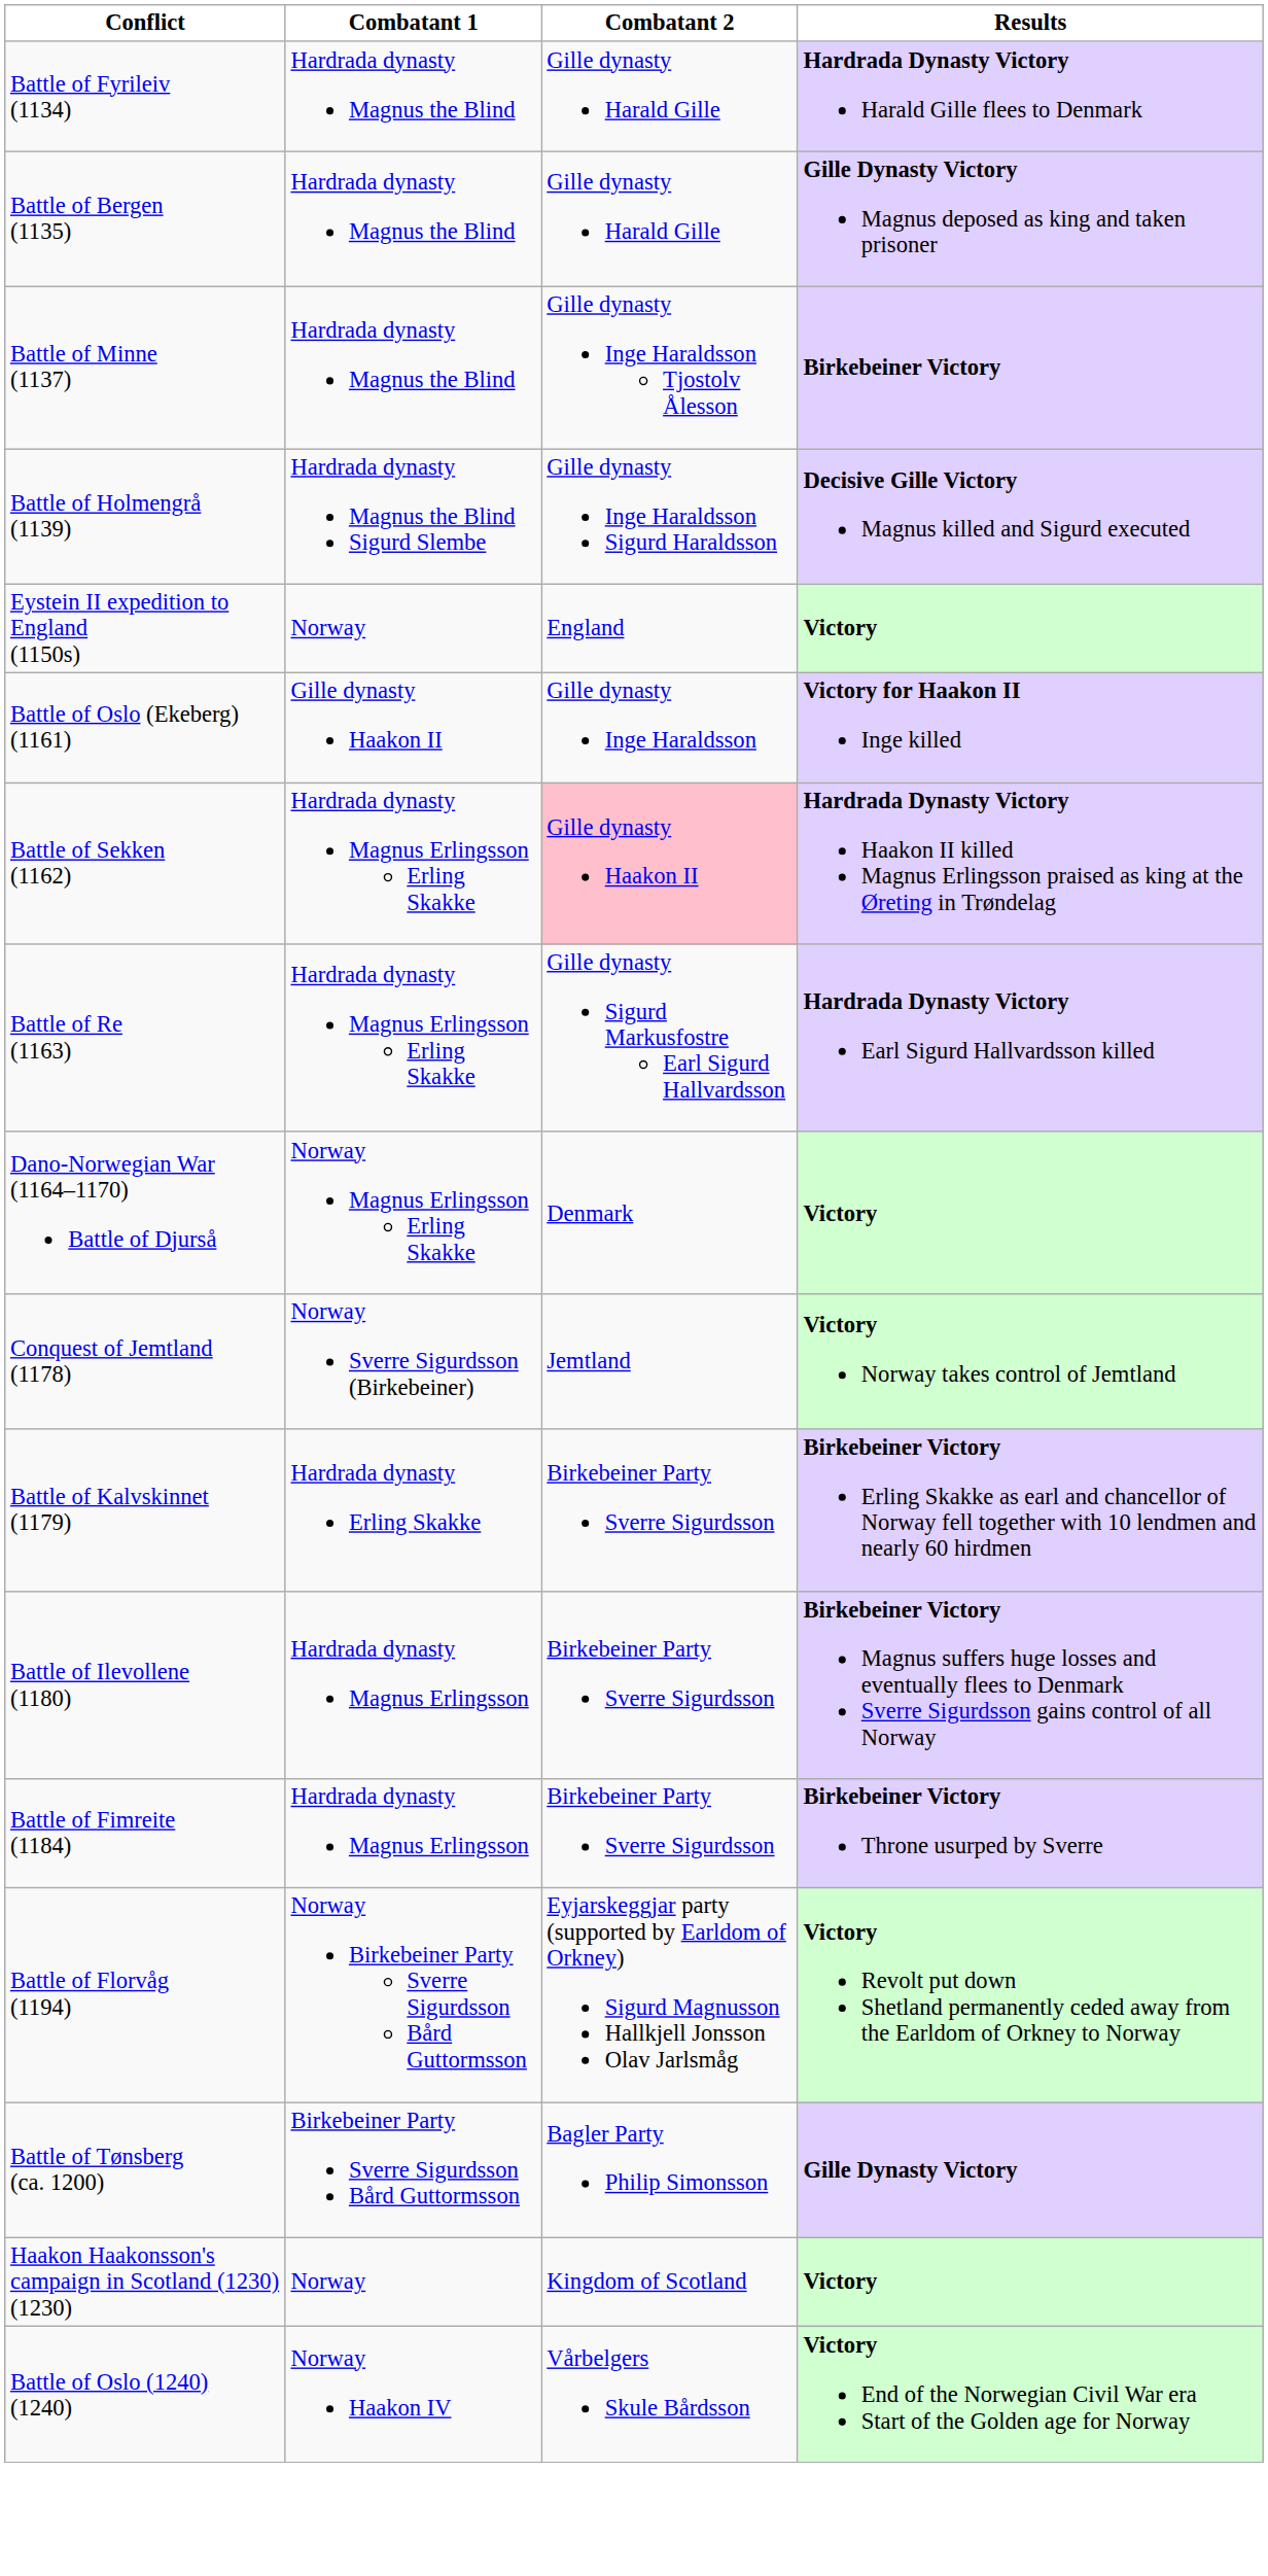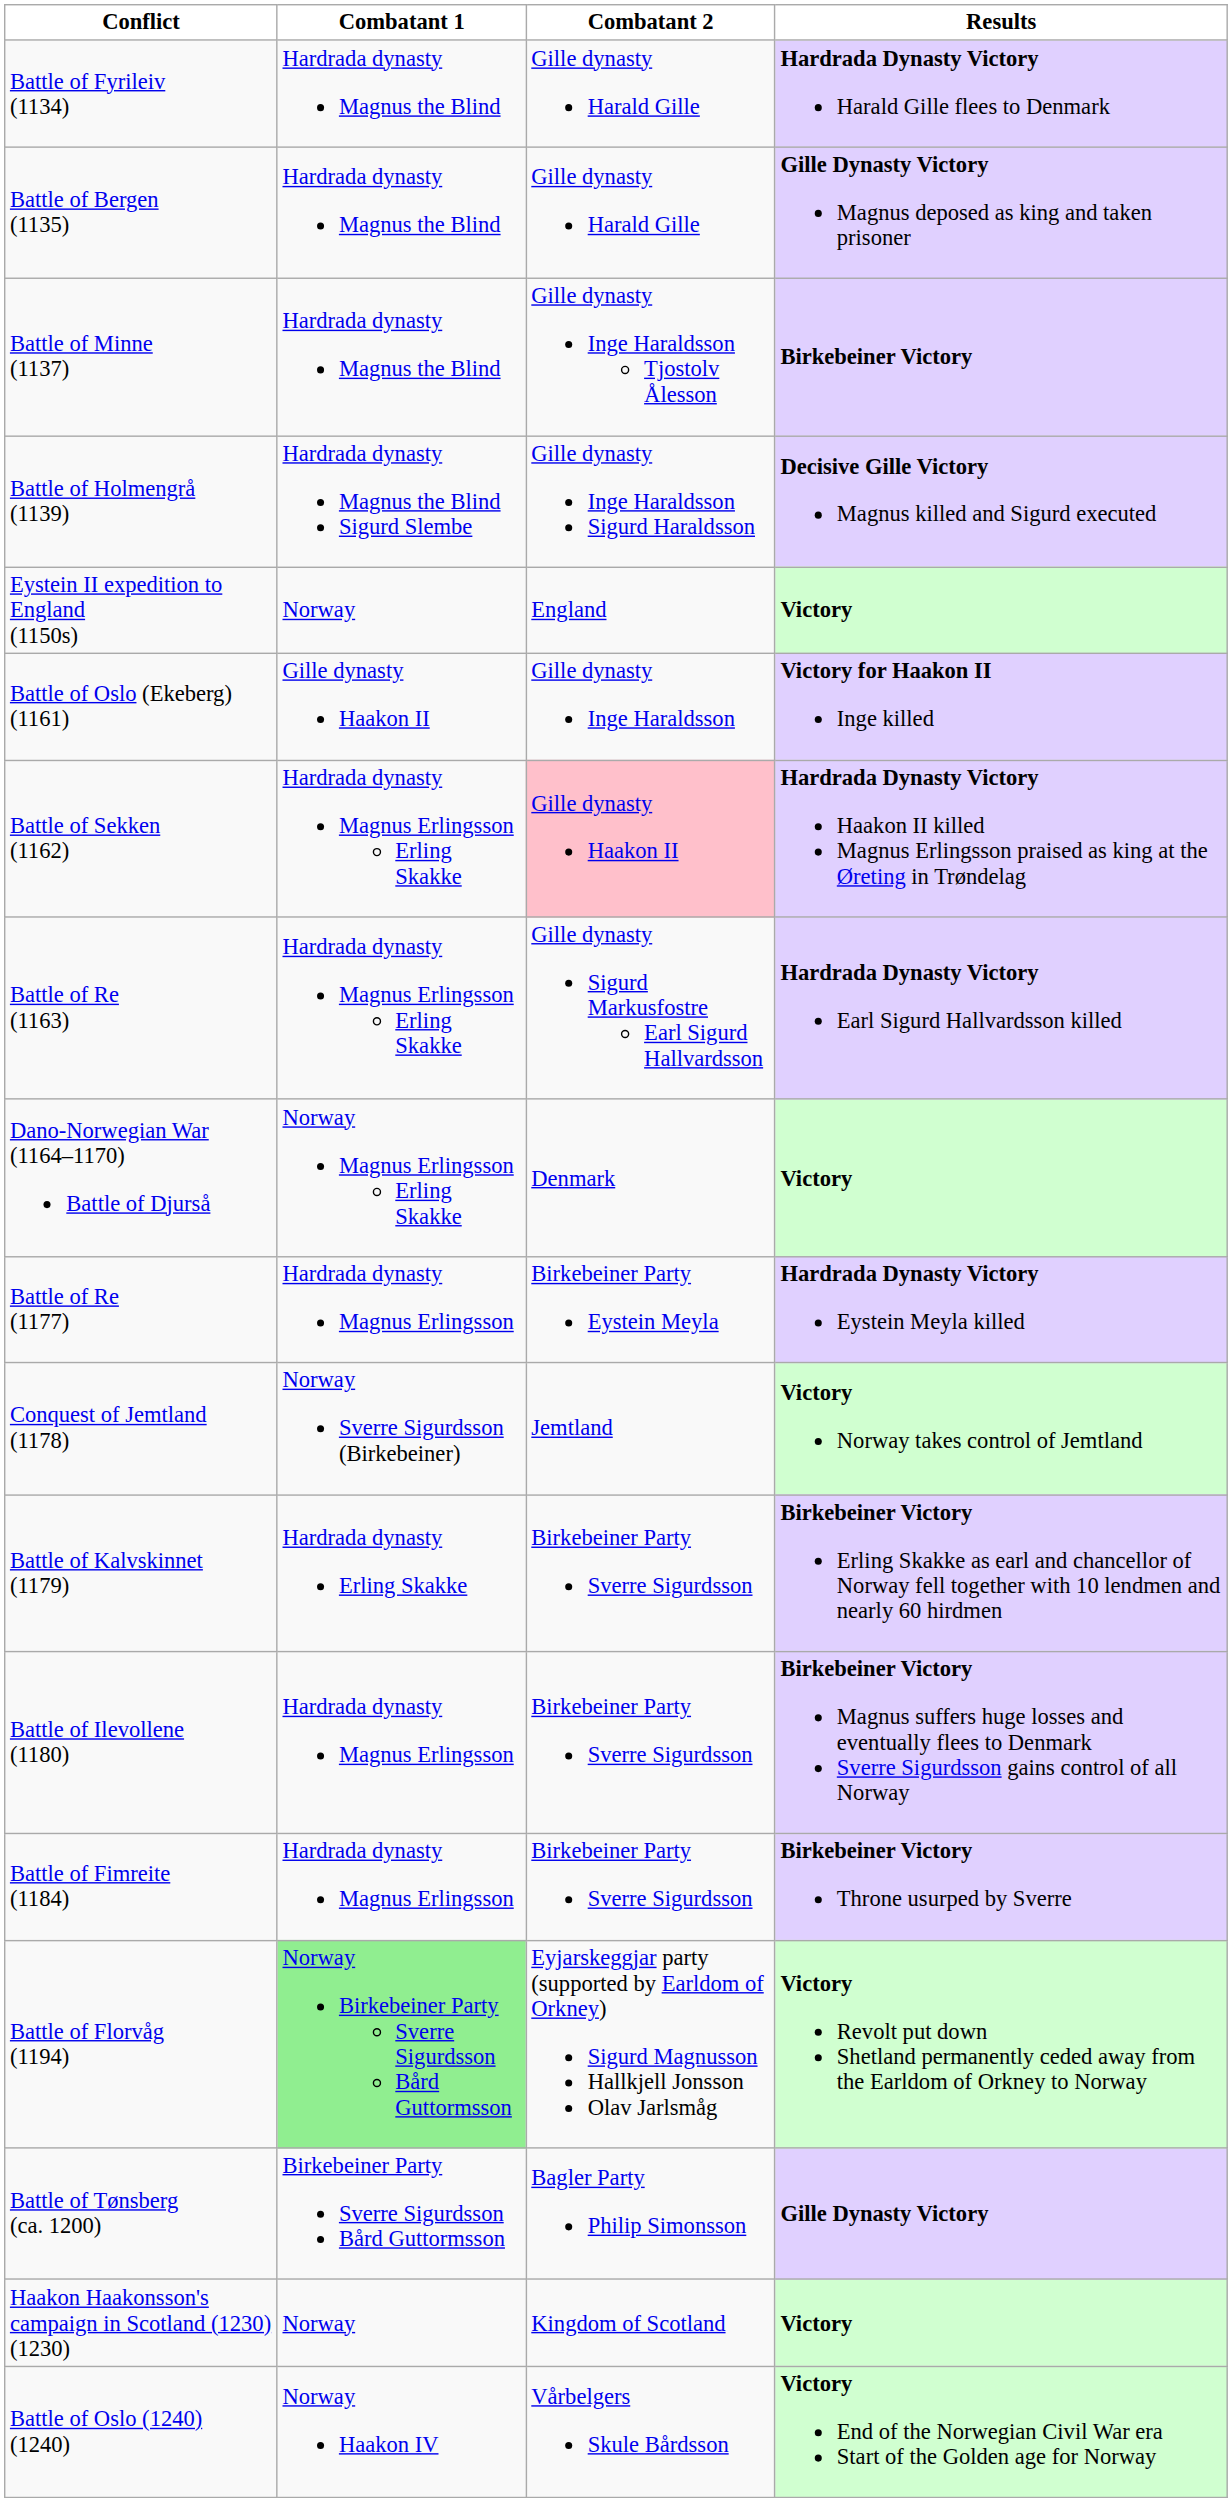+ row: Battle of Re (1177) | Hardrada dynasty Magnus Erlingsson | Birkebeiner Party Eystein Meyla | Hardrada Dynasty Victory Eystein Meyla killed
Battle of Florvåg (1194) | Combatant 1: no background -> lightgreen background
